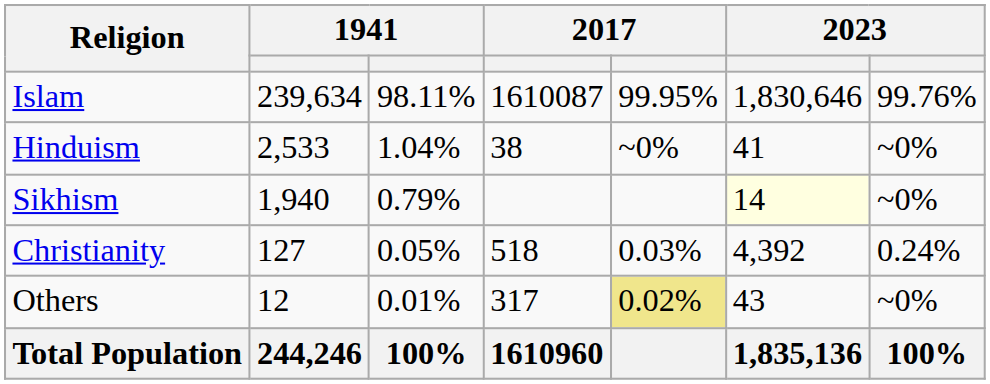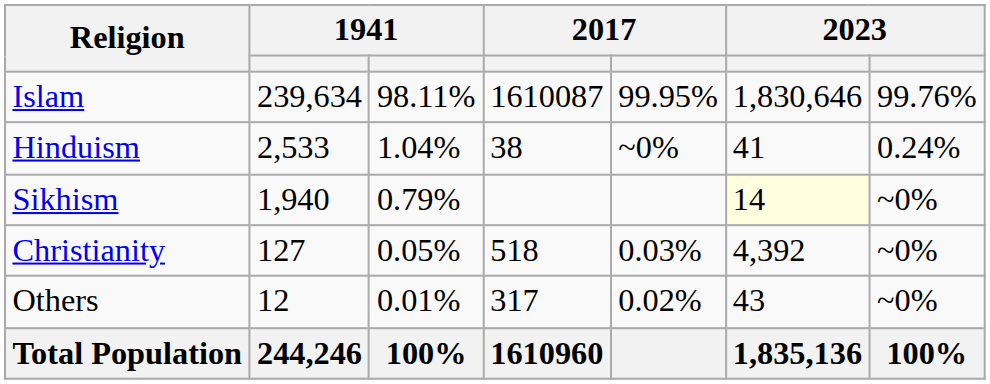Hinduism | column 7: ~0% -> 0.24%
Christianity | column 7: 0.24% -> ~0%
Others | column 5: khaki background -> no background
